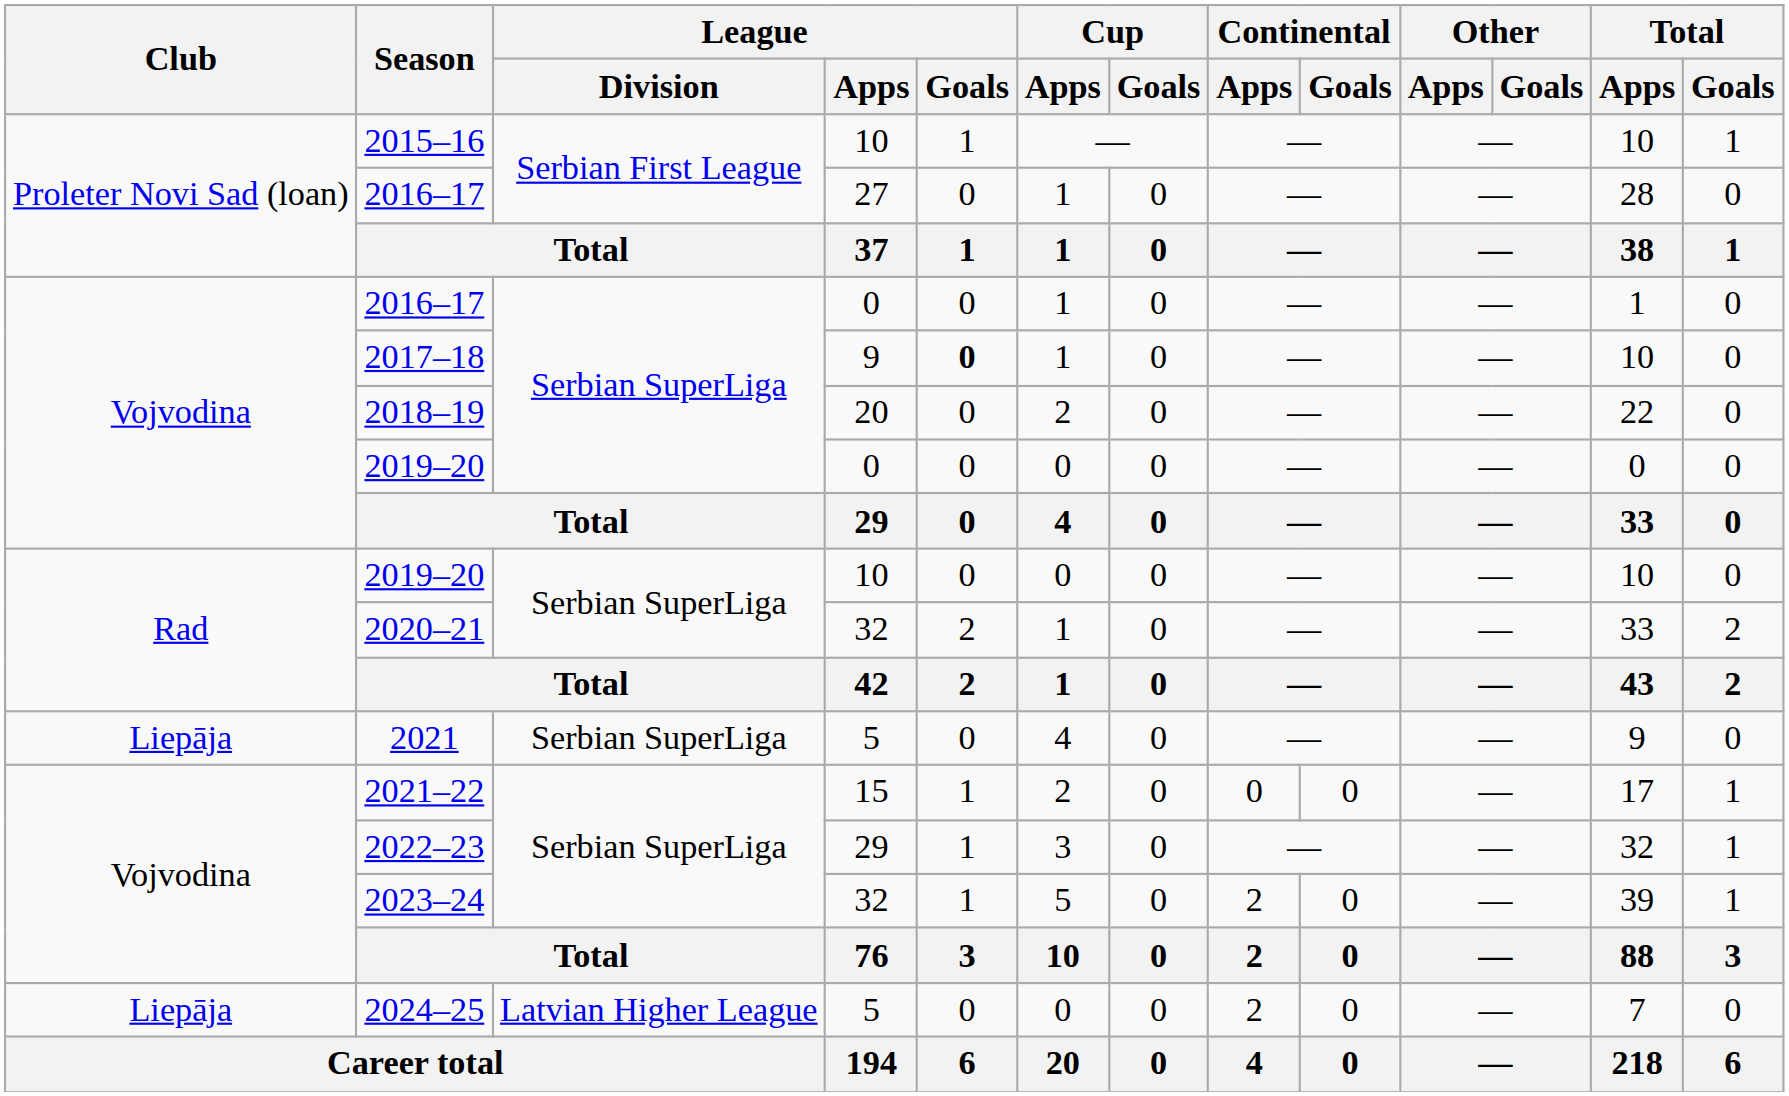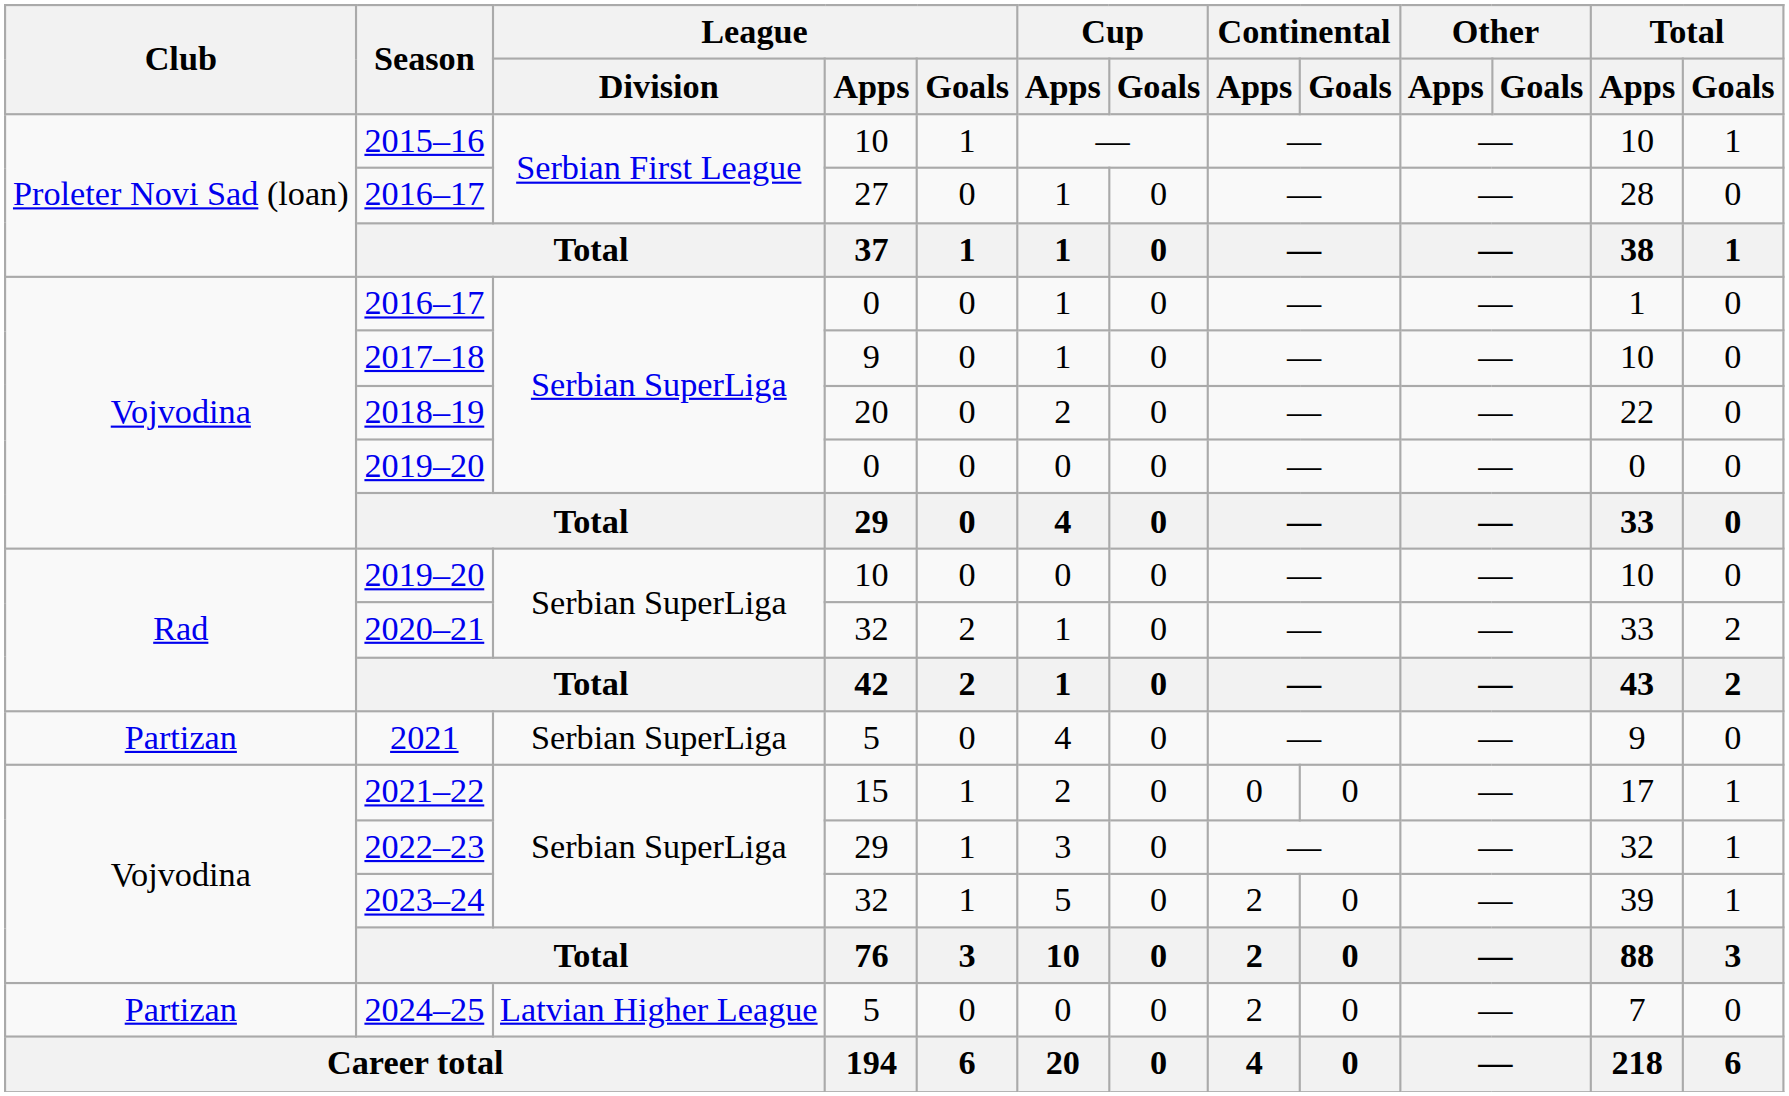2017–18 | League / Goals: bold -> normal
2021 | Club: Liepāja -> Partizan
2024–25 | Club: Liepāja -> Partizan
